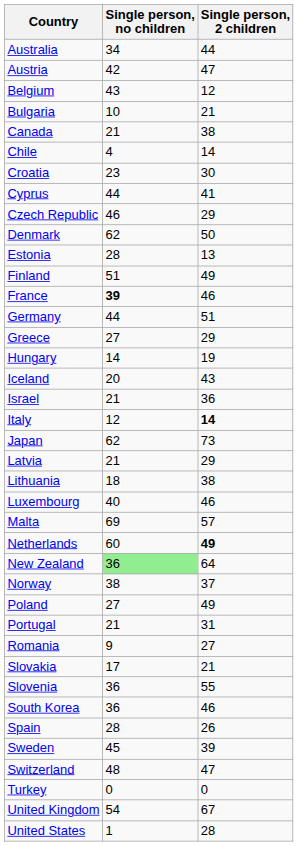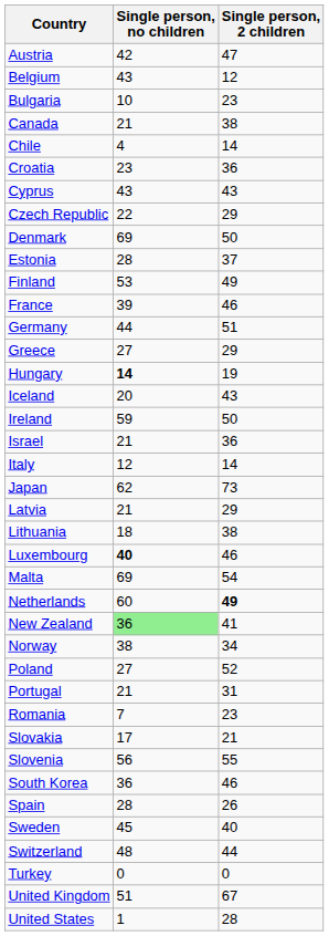- row: Australia | 34 | 44
Bulgaria | Single person, 2 children: 21 -> 23
Croatia | Single person, 2 children: 30 -> 36
Cyprus | Single person, no children: 44 -> 43
Cyprus | Single person, 2 children: 41 -> 43
Czech Republic | Single person, no children: 46 -> 22
Denmark | Single person, no children: 62 -> 69
Estonia | Single person, 2 children: 13 -> 37
Finland | Single person, no children: 51 -> 53
France | Single person, no children: bold -> normal
Hungary | Single person, no children: normal -> bold
+ row: Ireland | 59 | 50
Italy | Single person, 2 children: bold -> normal
Luxembourg | Single person, no children: normal -> bold
Malta | Single person, 2 children: 57 -> 54
New Zealand | Single person, 2 children: 64 -> 41
Norway | Single person, 2 children: 37 -> 34
Poland | Single person, 2 children: 49 -> 52
Romania | Single person, no children: 9 -> 7
Romania | Single person, 2 children: 27 -> 23
Slovenia | Single person, no children: 36 -> 56
Sweden | Single person, 2 children: 39 -> 40
Switzerland | Single person, 2 children: 47 -> 44
United Kingdom | Single person, no children: 54 -> 51
